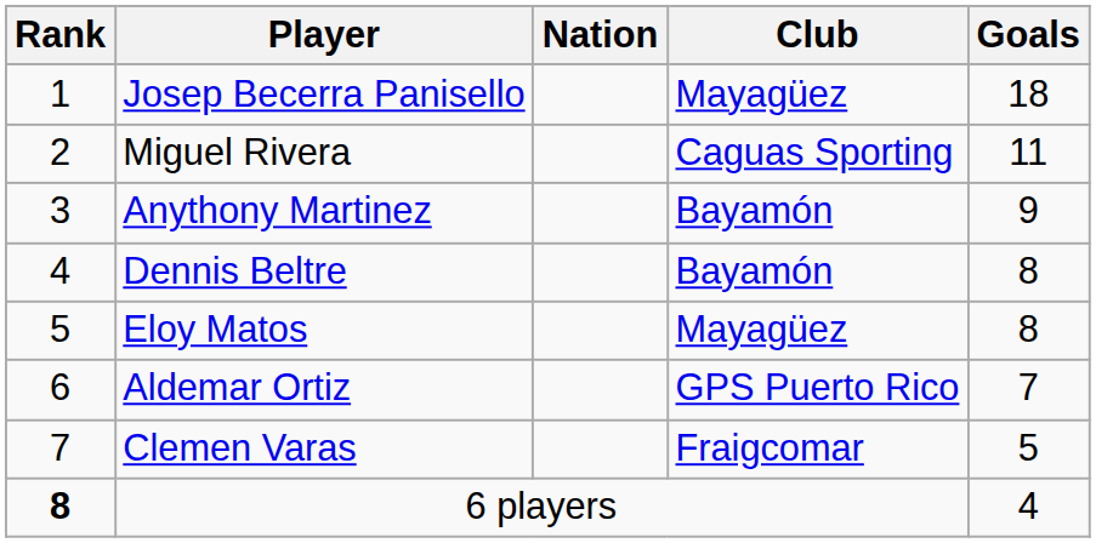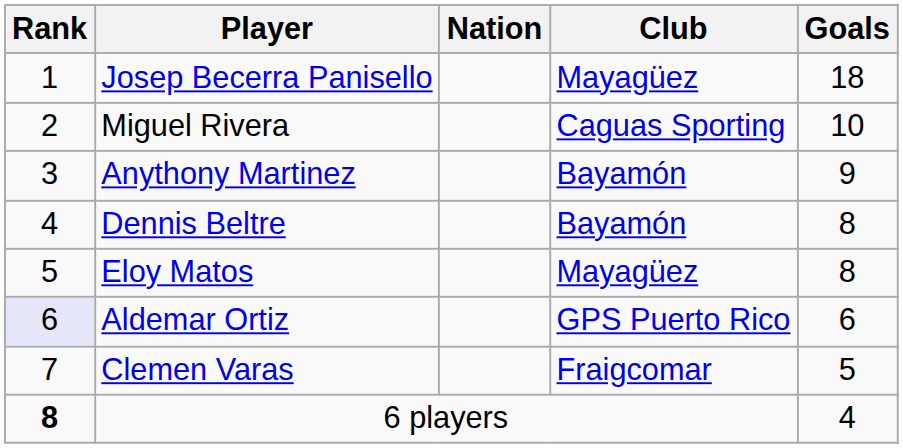Miguel Rivera | Goals: 11 -> 10
Aldemar Ortiz | Rank: no background -> lavender background
Aldemar Ortiz | Goals: 7 -> 6
